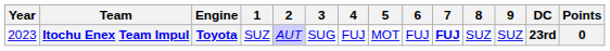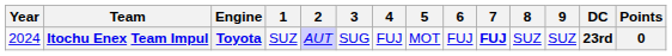Itochu Enex Team Impul | Year: 2023 -> 2024
